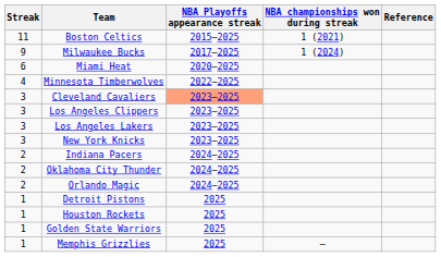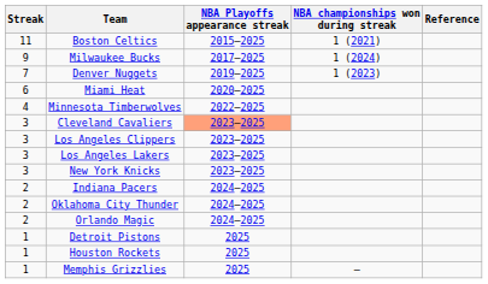+ row: 7 | Denver Nuggets | 2019–2025 | 1 (2023)
- row: 1 | Golden State Warriors | 2025
